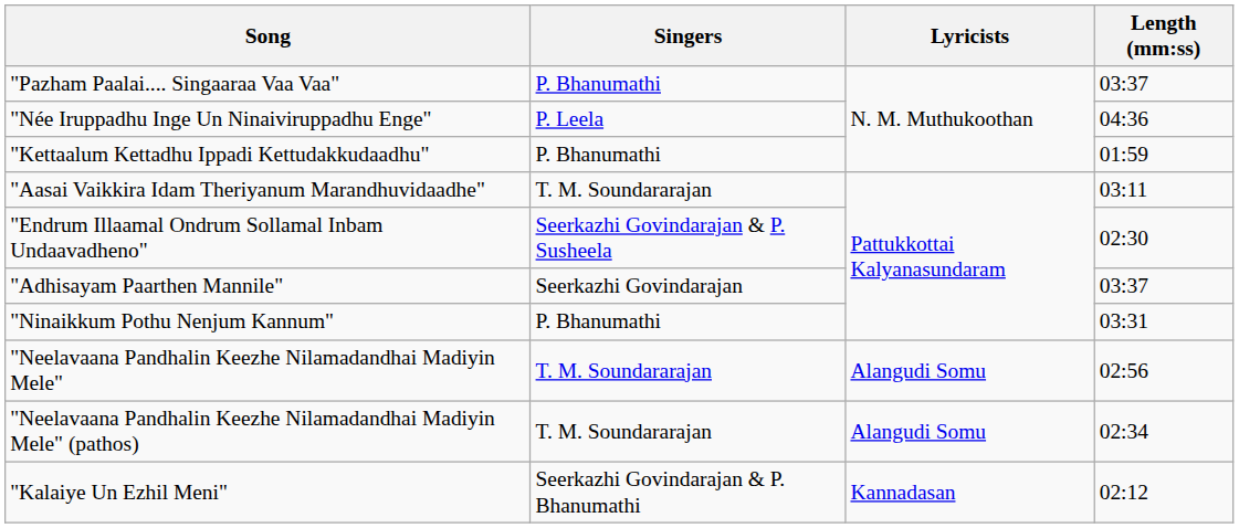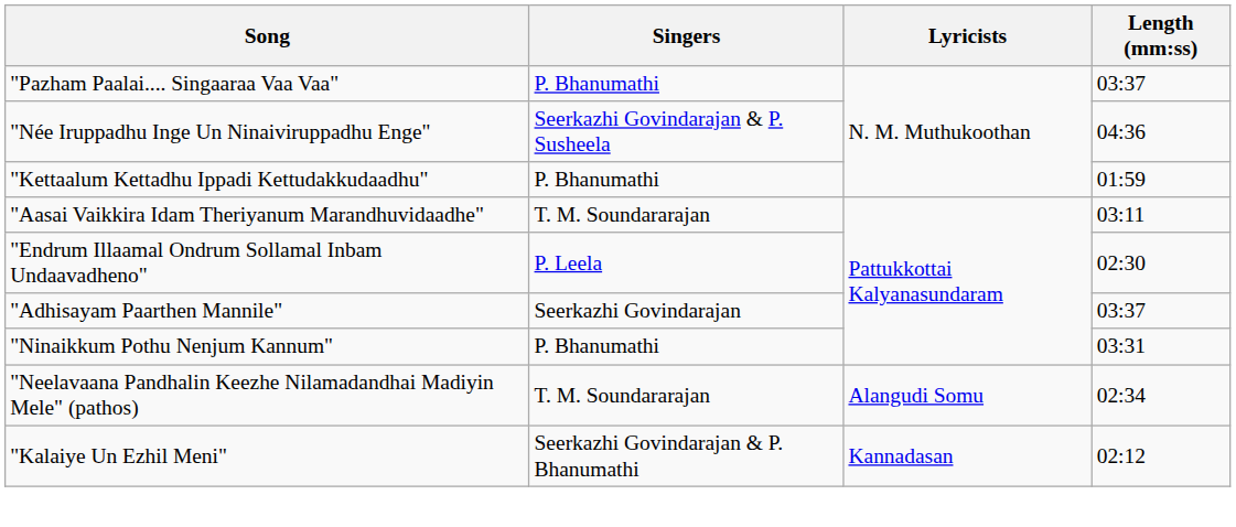"Née Iruppadhu Inge Un Ninaiviruppadhu Enge" | Singers: P. Leela -> Seerkazhi Govindarajan & P. Susheela
"Endrum Illaamal Ondrum Sollamal Inbam Undaavadheno" | Singers: Seerkazhi Govindarajan & P. Susheela -> P. Leela
- row: "Neelavaana Pandhalin Keezhe Nilamadandhai Madiyin Mele" | T. M. Soundararajan | Alangudi Somu | 02:56
